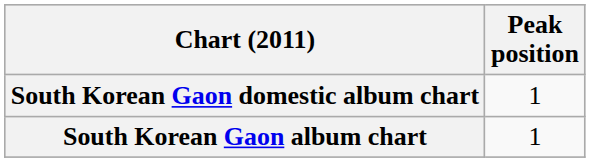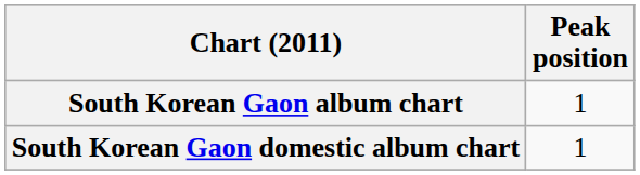rows swapped: South Korean Gaon album chart <-> South Korean Gaon domestic album chart
